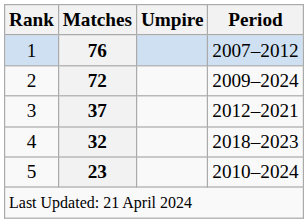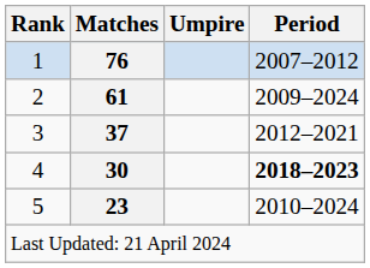2 | Matches: 72 -> 61
4 | Matches: 32 -> 30
4 | Period: normal -> bold
